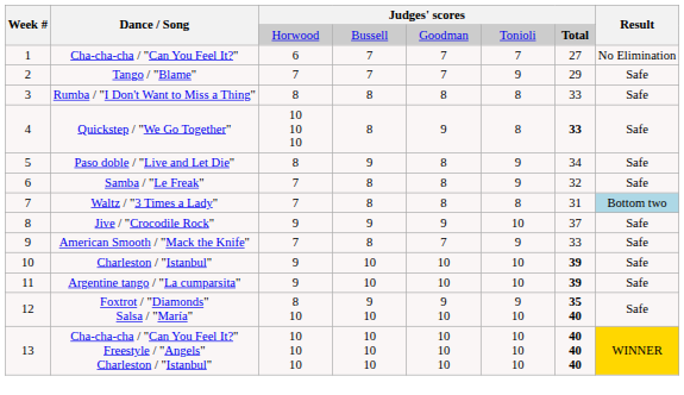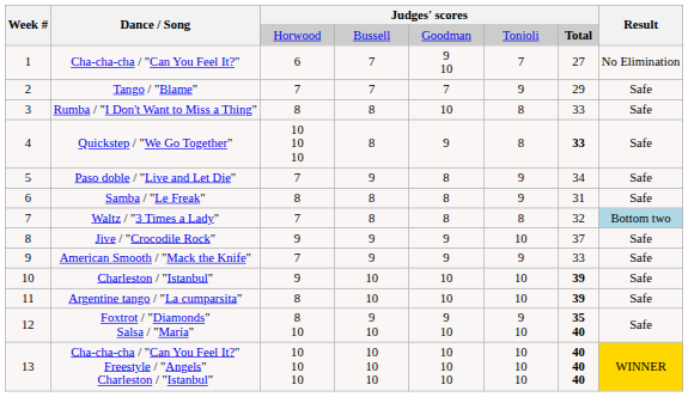Cha-cha-cha / "Can You Feel It?" | column 5: 7 -> 9 10
Rumba / "I Don't Want to Miss a Thing" | column 5: 8 -> 10
Paso doble / "Live and Let Die" | column 3: 8 -> 7
Samba / "Le Freak" | column 3: 7 -> 8
Samba / "Le Freak" | column 7: 32 -> 31
Waltz / "3 Times a Lady" | column 7: 31 -> 32
American Smooth / "Mack the Knife" | column 4: 8 -> 9
American Smooth / "Mack the Knife" | column 5: 7 -> 9
Argentine tango / "La cumparsita" | column 3: 9 -> 8
